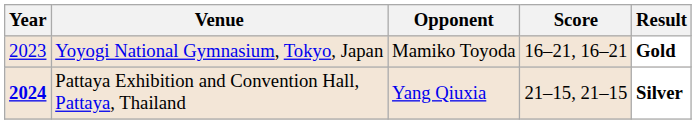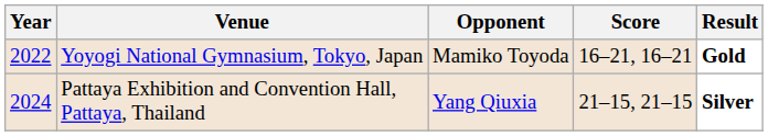Yoyogi National Gymnasium, Tokyo, Japan | Year: 2023 -> 2022
Pattaya Exhibition and Convention Hall, Pattaya, Thailand | Year: bold -> normal
